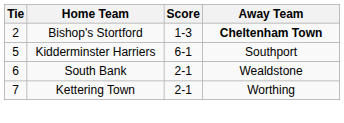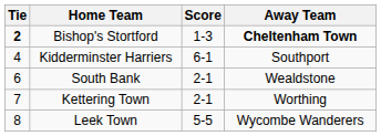Bishop's Stortford | Tie: normal -> bold
Kidderminster Harriers | Tie: 5 -> 4
+ row: 8 | Leek Town | 5-5 | Wycombe Wanderers
